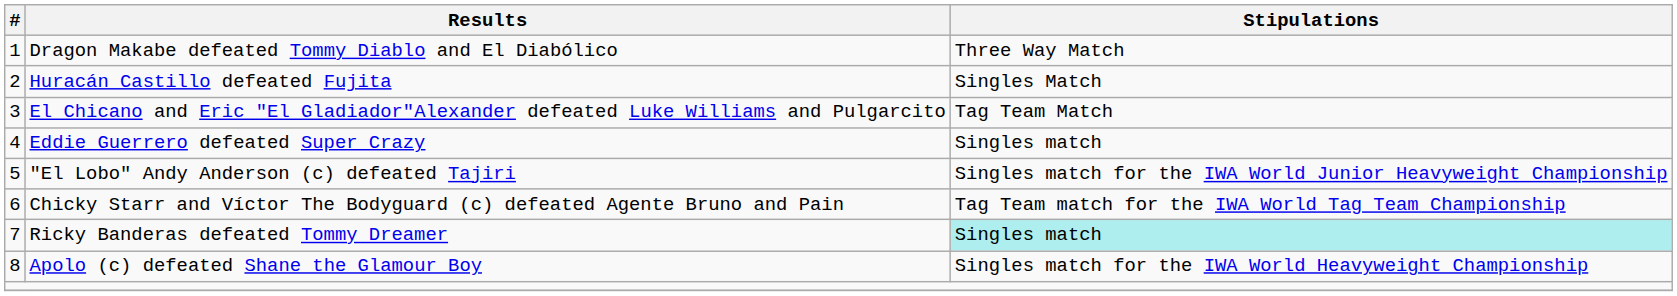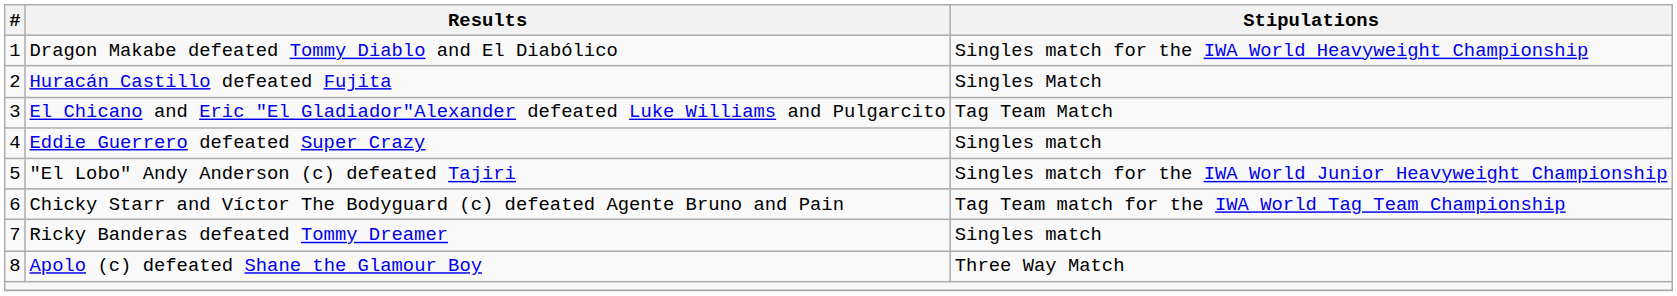Dragon Makabe defeated Tommy Diablo and El Diabólico | Stipulations: Three Way Match -> Singles match for the IWA World Heavyweight Championship
Ricky Banderas defeated Tommy Dreamer | Stipulations: paleturquoise background -> no background
Apolo (c) defeated Shane the Glamour Boy | Stipulations: Singles match for the IWA World Heavyweight Championship -> Three Way Match
